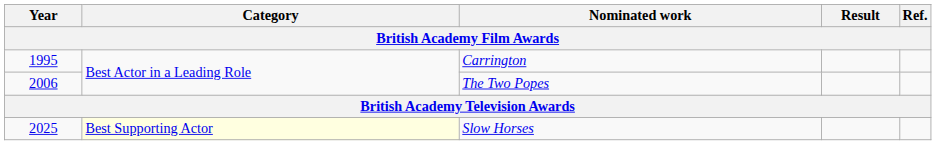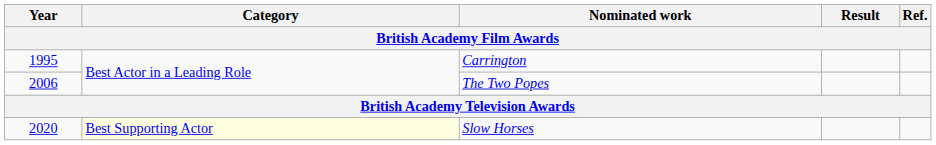Slow Horses | Year: 2025 -> 2020
